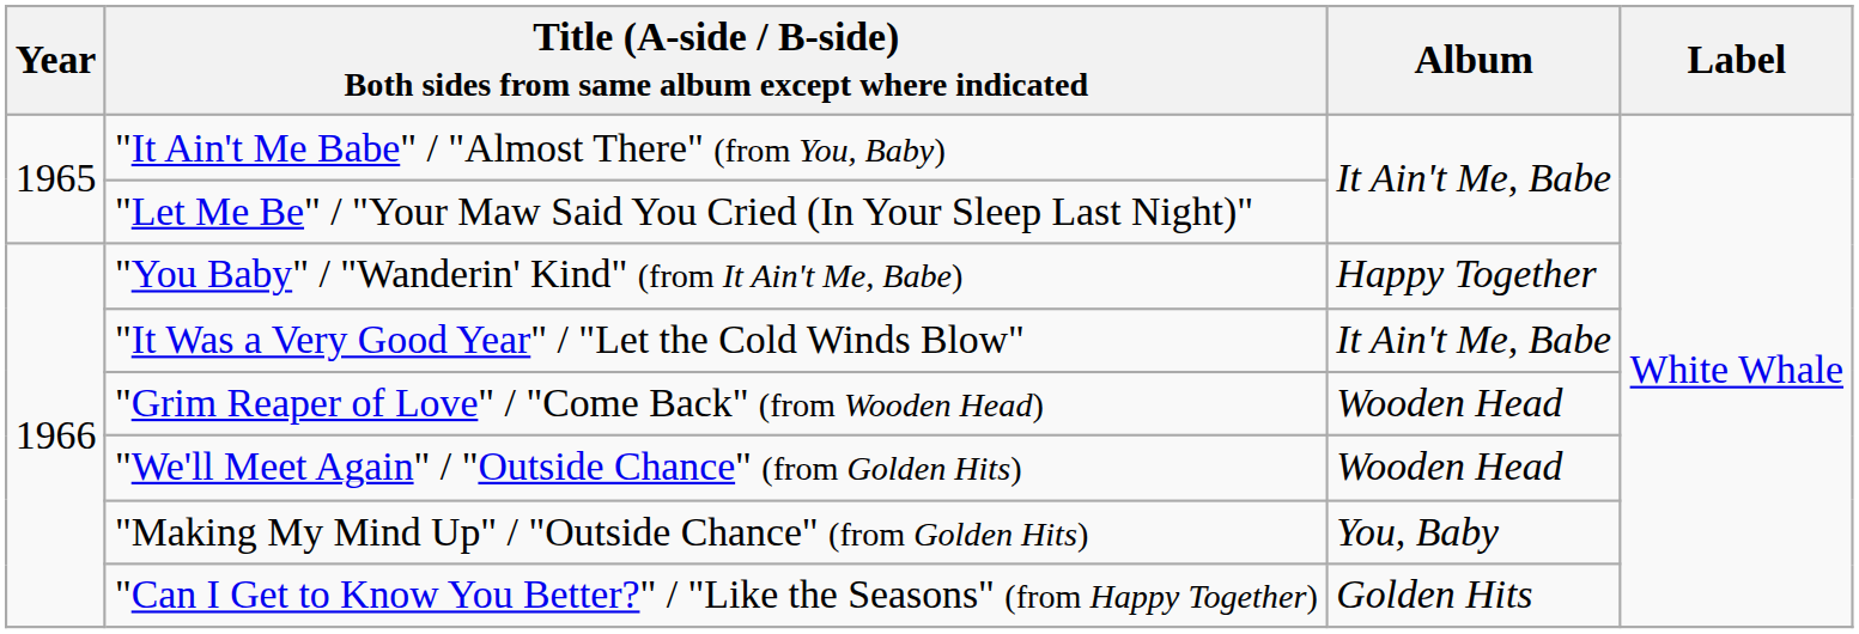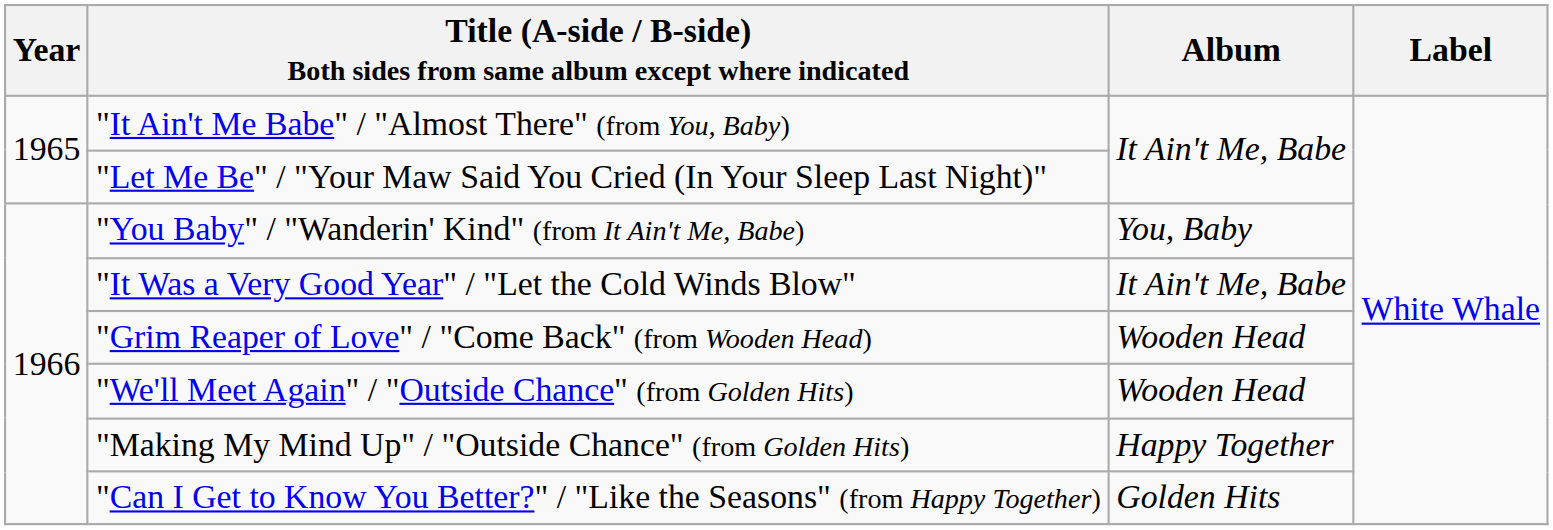"You Baby" / "Wanderin' Kind" (from It Ain't Me, Babe) | Album: Happy Together -> You, Baby
"Making My Mind Up" / "Outside Chance" (from Golden Hits) | Album: You, Baby -> Happy Together
